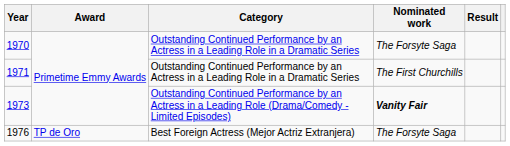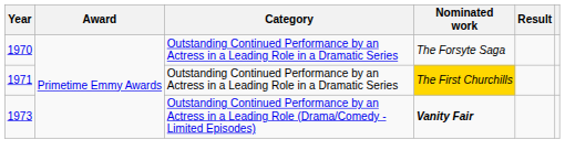1971 | Nominated work: no background -> gold background
- row: 1976 | TP de Oro | Best Foreign Actress (Mejor Actriz Extranjera) | The Forsyte Saga
